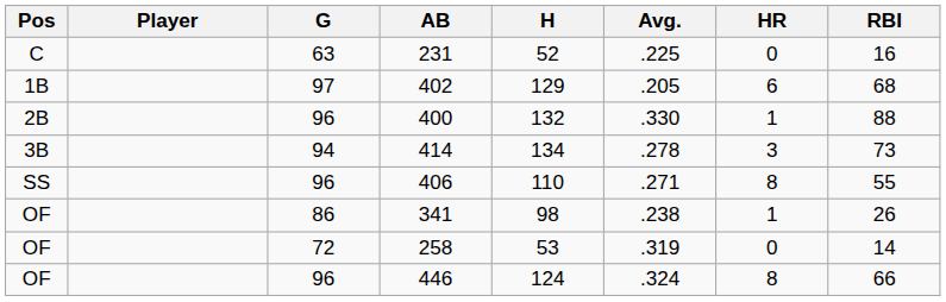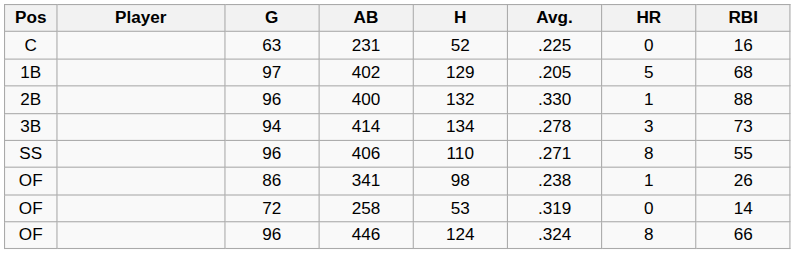402 | HR: 6 -> 5
